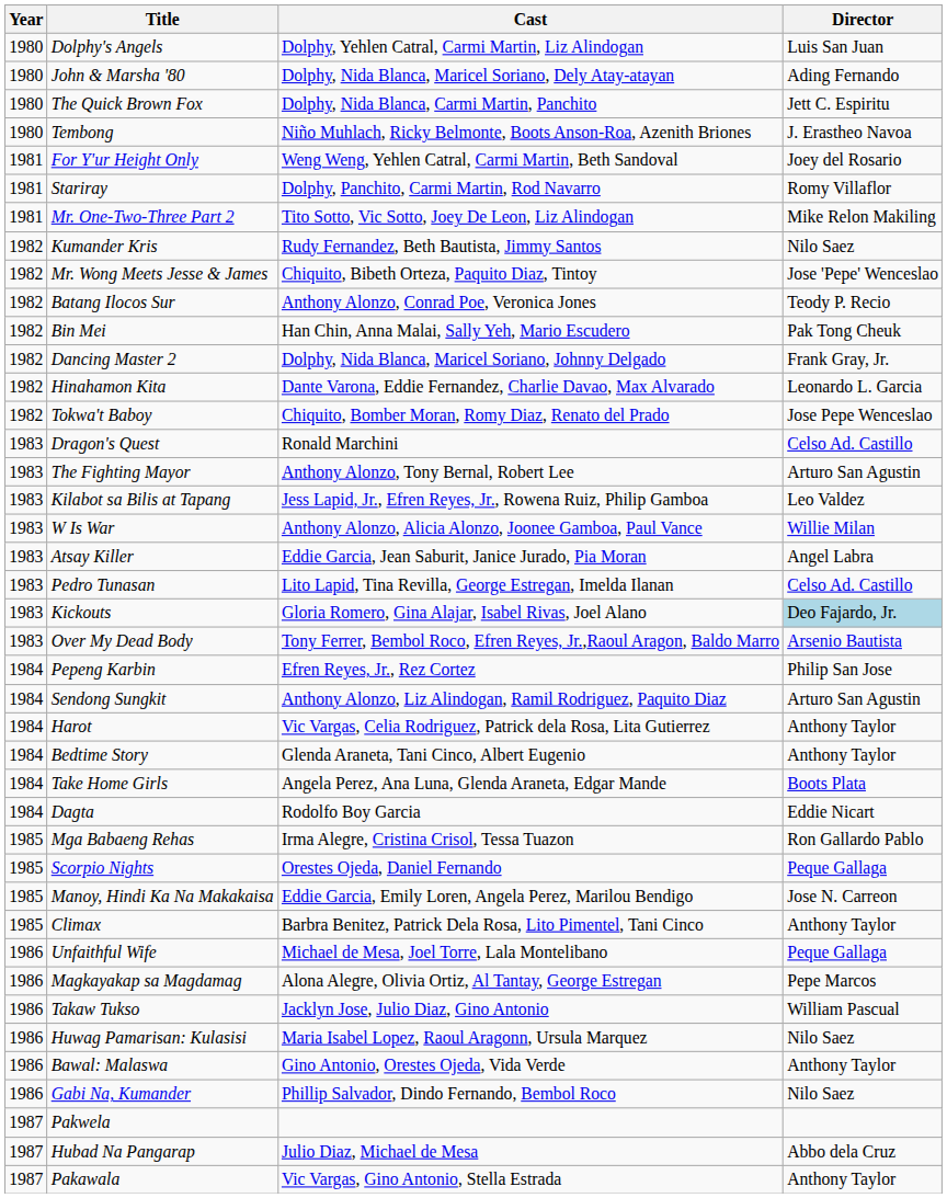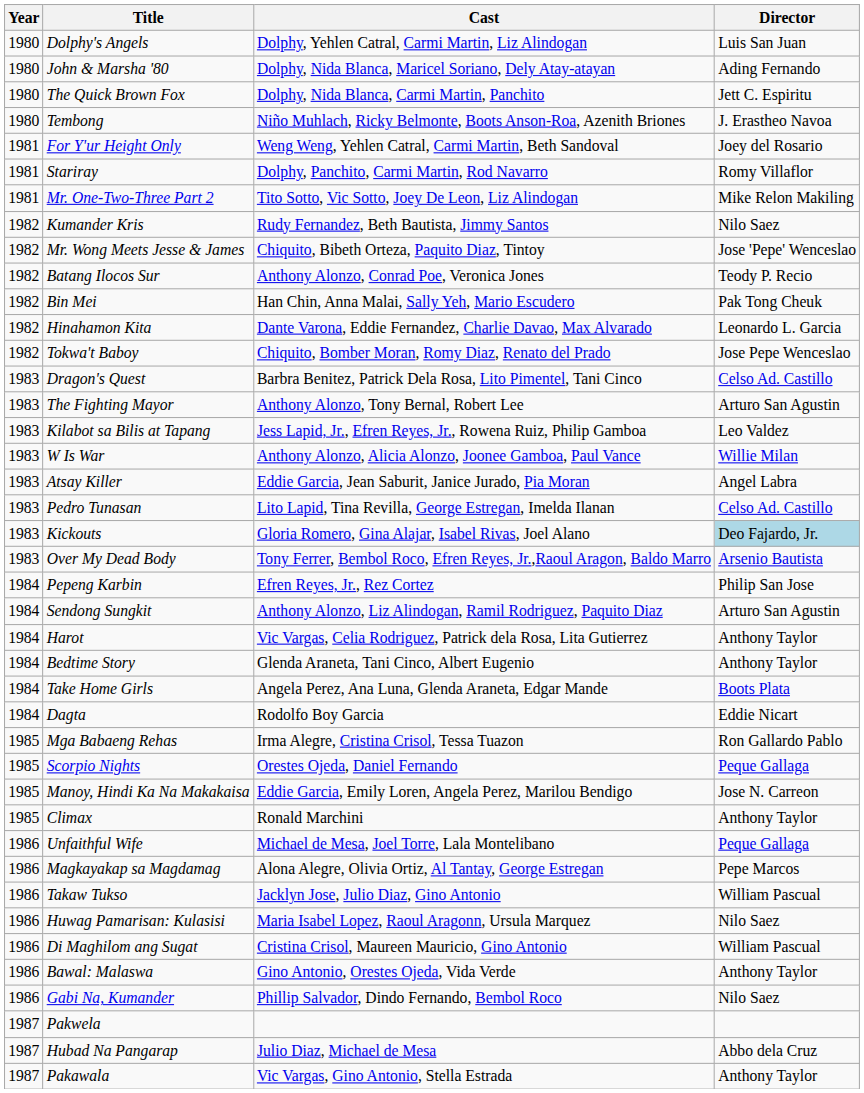- row: 1982 | Dancing Master 2 | Dolphy, Nida Blanca, Maricel Soriano, Johnny Delgado | Frank Gray, Jr.
Dragon's Quest | Cast: Ronald Marchini -> Barbra Benitez, Patrick Dela Rosa, Lito Pimentel, Tani Cinco
Climax | Cast: Barbra Benitez, Patrick Dela Rosa, Lito Pimentel, Tani Cinco -> Ronald Marchini
+ row: 1986 | Di Maghilom ang Sugat | Cristina Crisol, Maureen Mauricio, Gino Antonio | William Pascual
